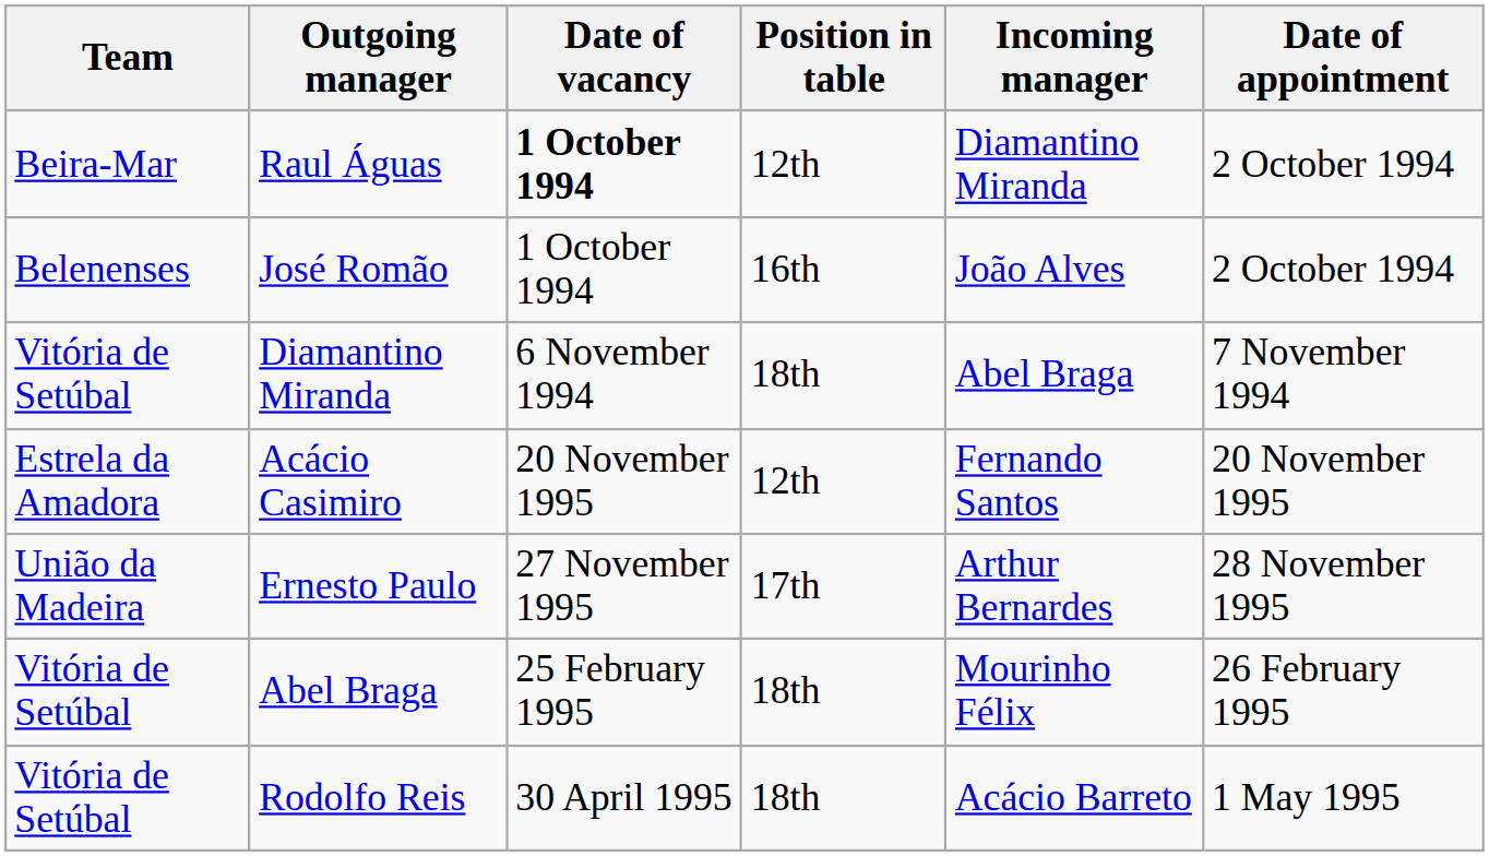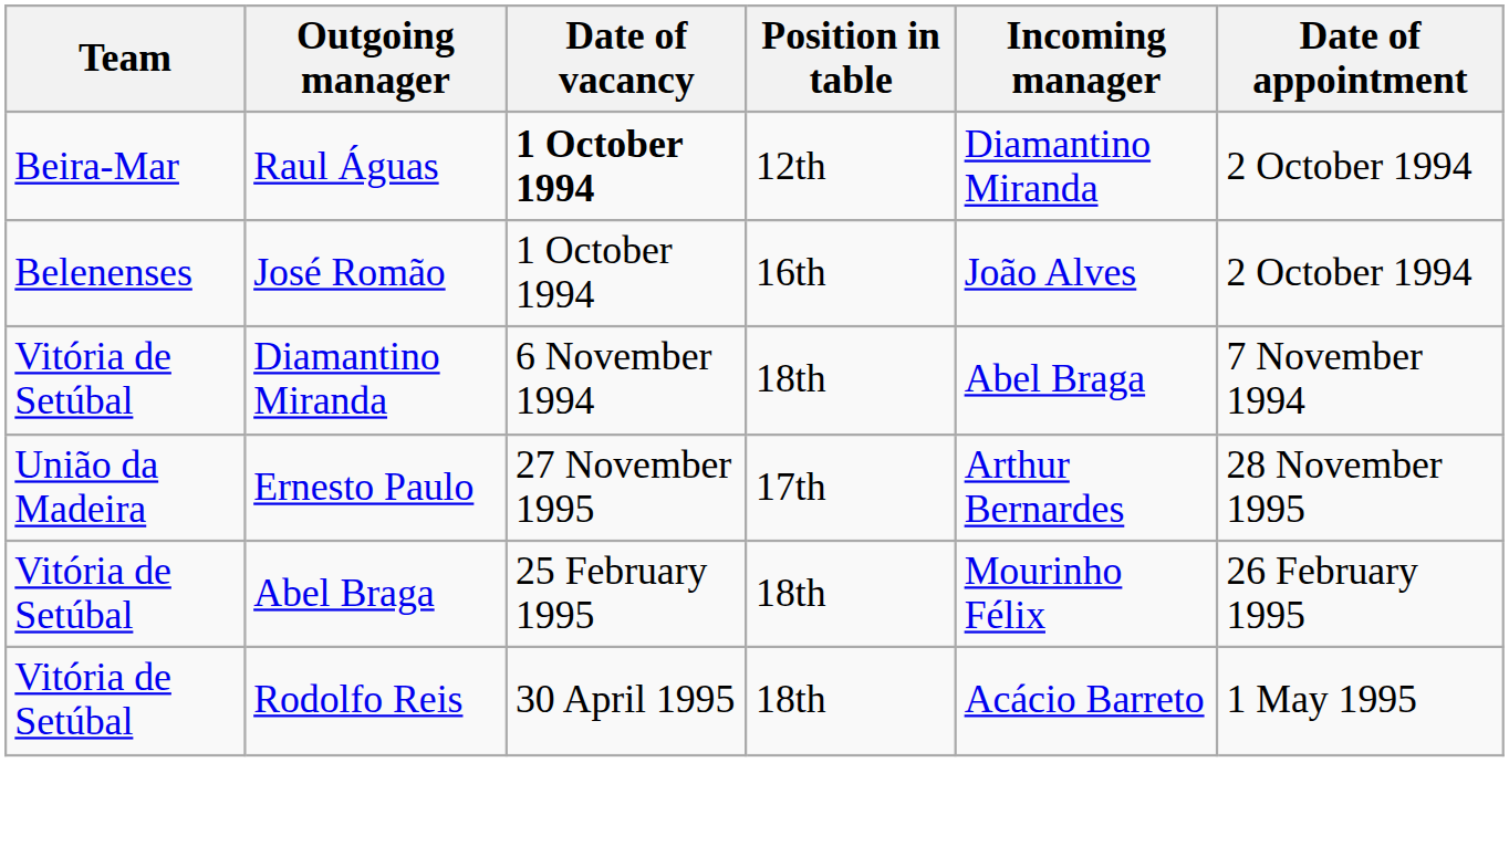- row: Estrela da Amadora | Acácio Casimiro | 20 November 1995 | 12th | Fernando Santos | 20 November 1995
